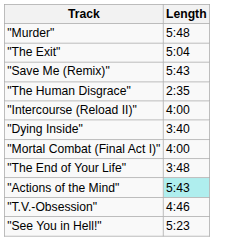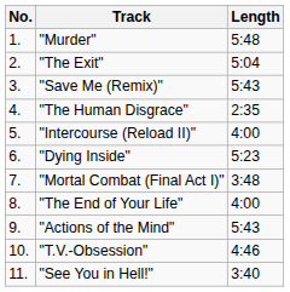+ column: No. | 1. | 2. | 3. | 4. | 5. | 6. | 7. | 8. | 9. | 10. | 11.
"Dying Inside" | Length: 3:40 -> 5:23
"Mortal Combat (Final Act I)" | Length: 4:00 -> 3:48
"The End of Your Life" | Length: 3:48 -> 4:00
"Actions of the Mind" | Length: paleturquoise background -> no background
"See You in Hell!" | Length: 5:23 -> 3:40
